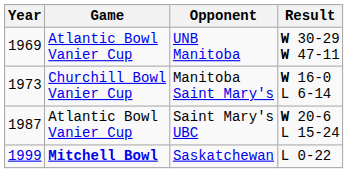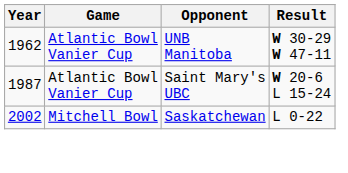UNB Manitoba | Year: 1969 -> 1962
- row: 1973 | Churchill Bowl Vanier Cup | Manitoba Saint Mary's | W 16-0 L 6-14
Saskatchewan | Year: 1999 -> 2002
Saskatchewan | Game: bold -> normal
